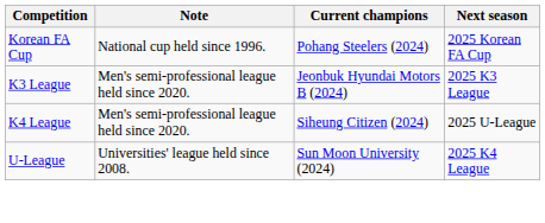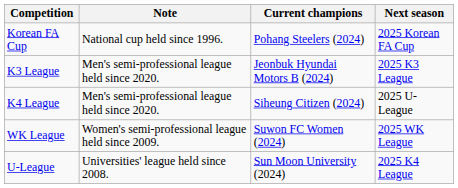+ row: WK League | Women's semi-professional league held since 2009. | Suwon FC Women (2024) | 2025 WK League
